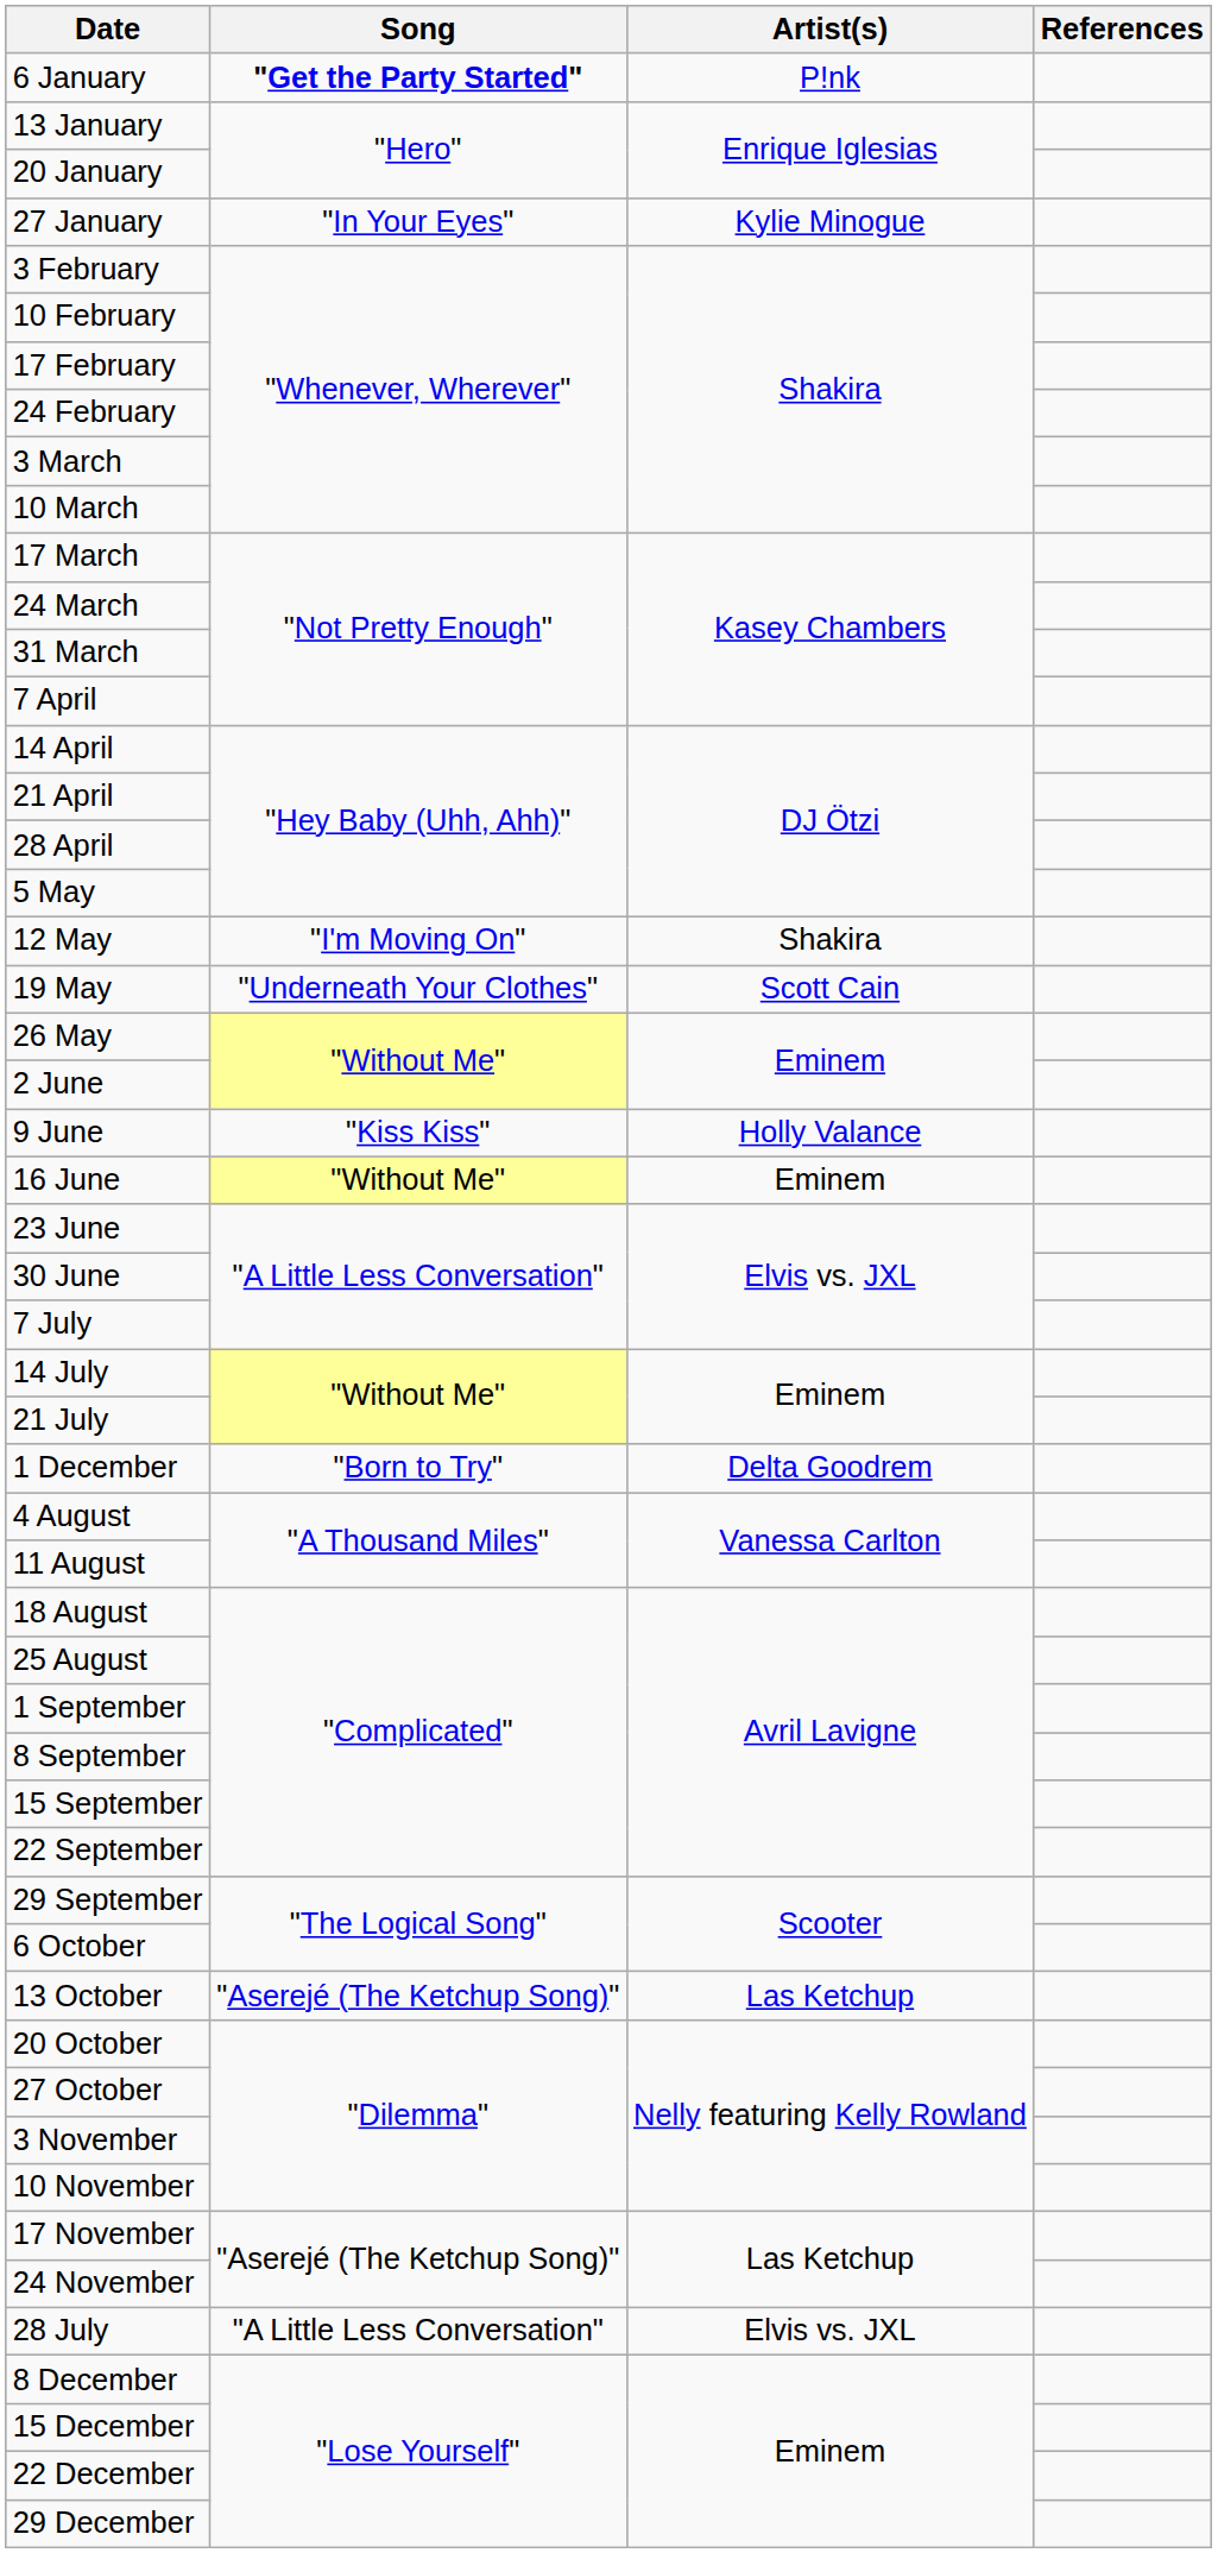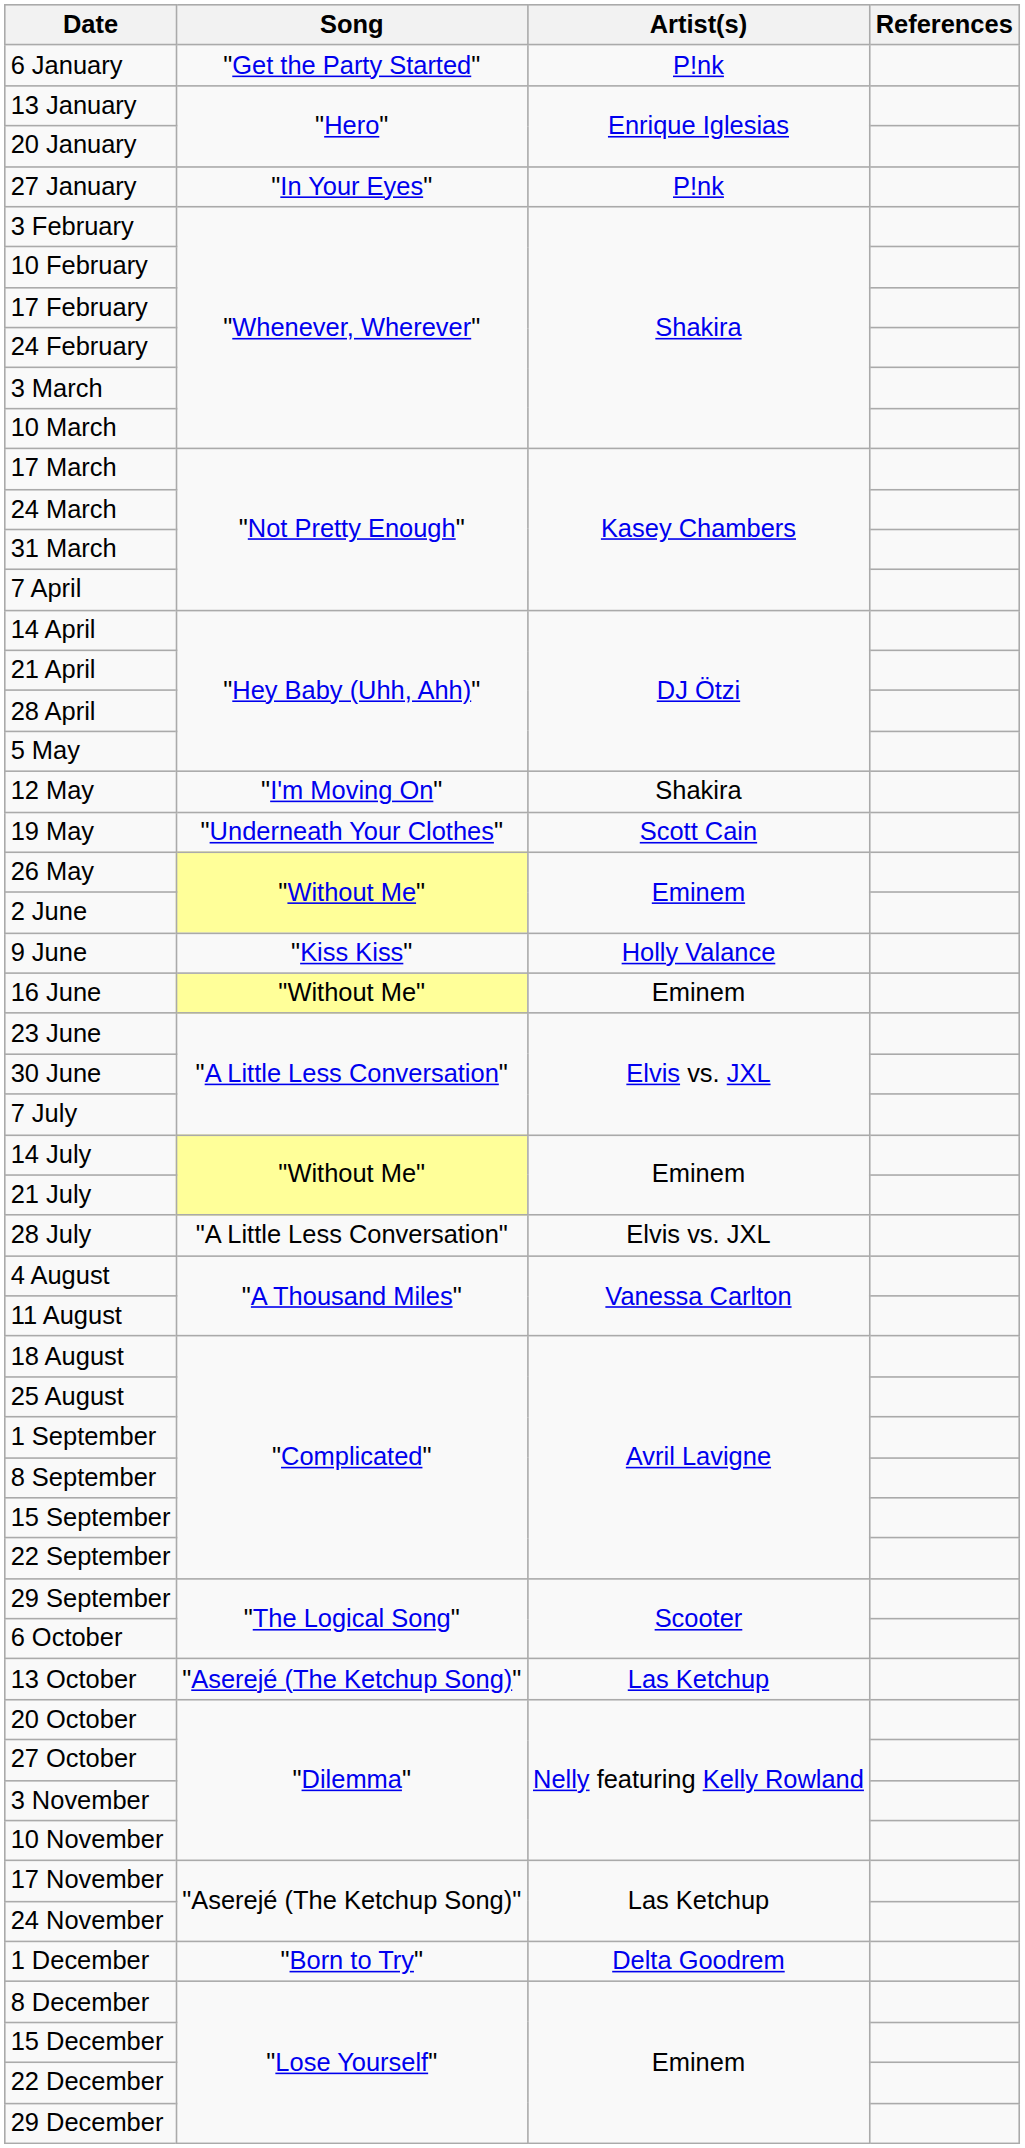6 January | Song: bold -> normal
27 January | Artist(s): Kylie Minogue -> P!nk
rows swapped: 28 July <-> 1 December
